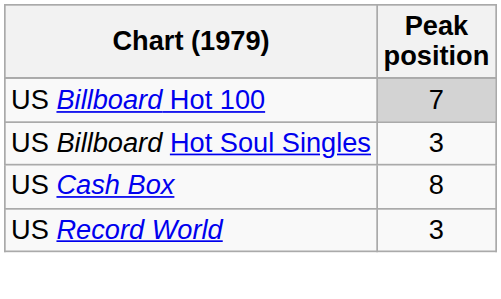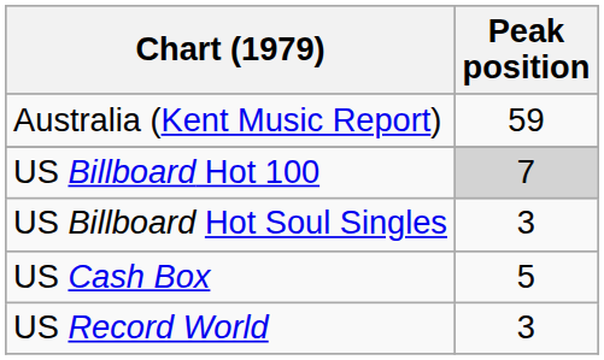+ row: Australia (Kent Music Report) | 59
US Cash Box | Peak position: 8 -> 5
